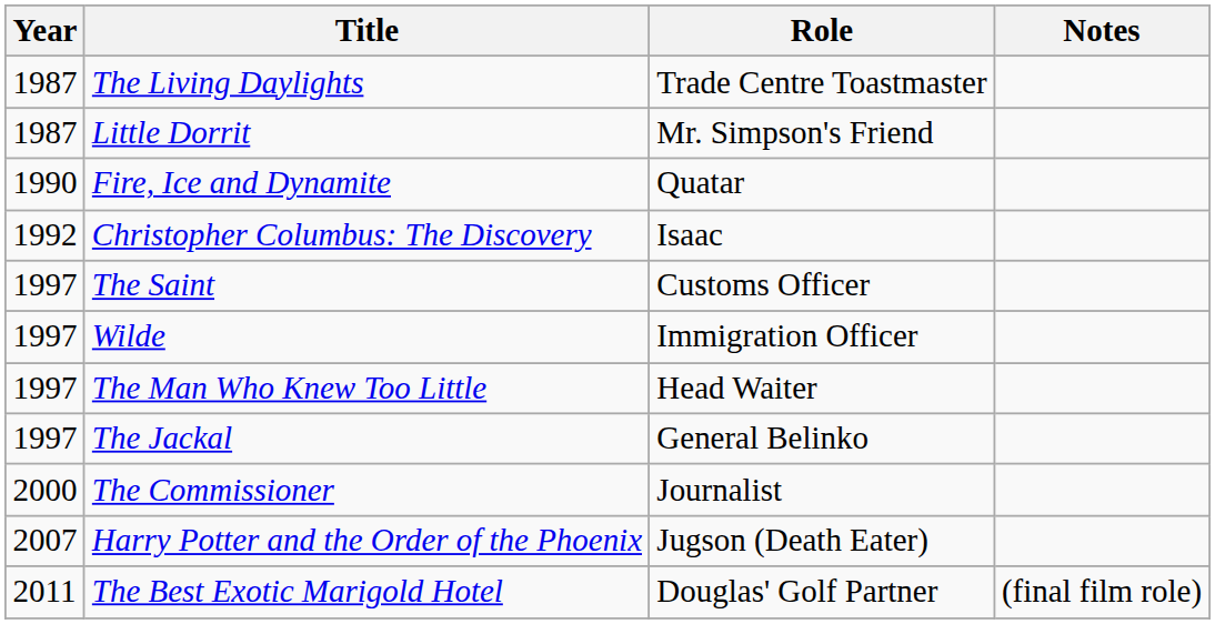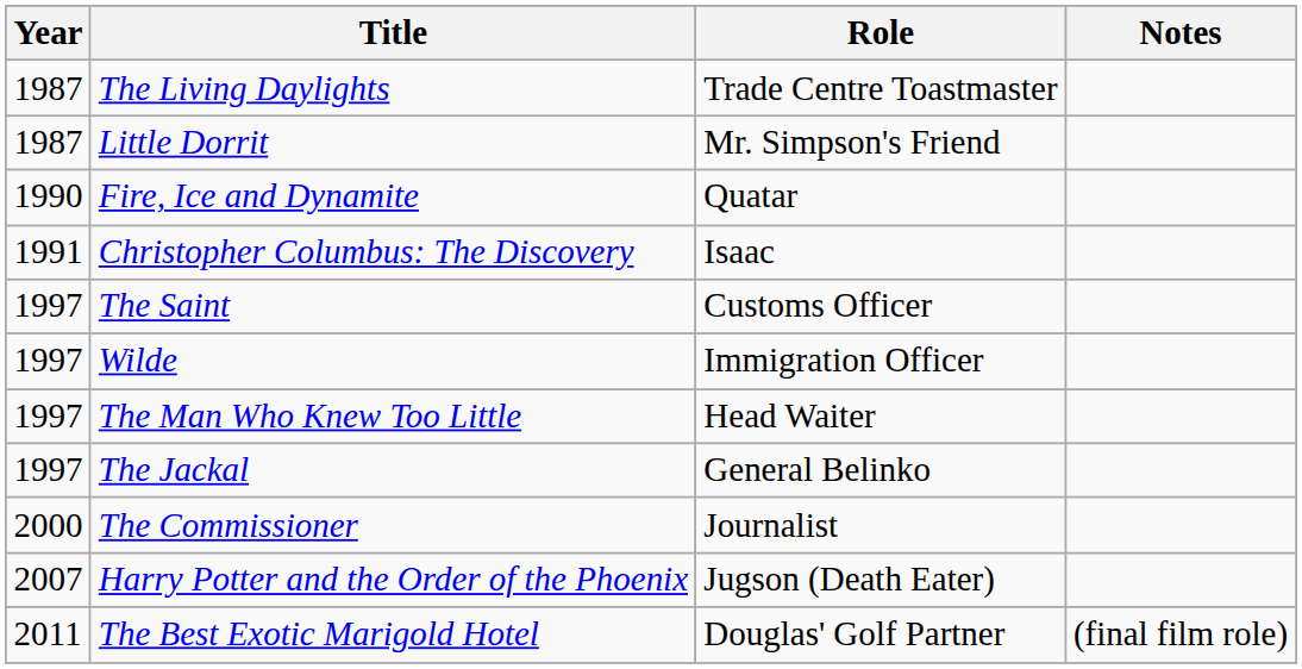Christopher Columbus: The Discovery | Year: 1992 -> 1991
